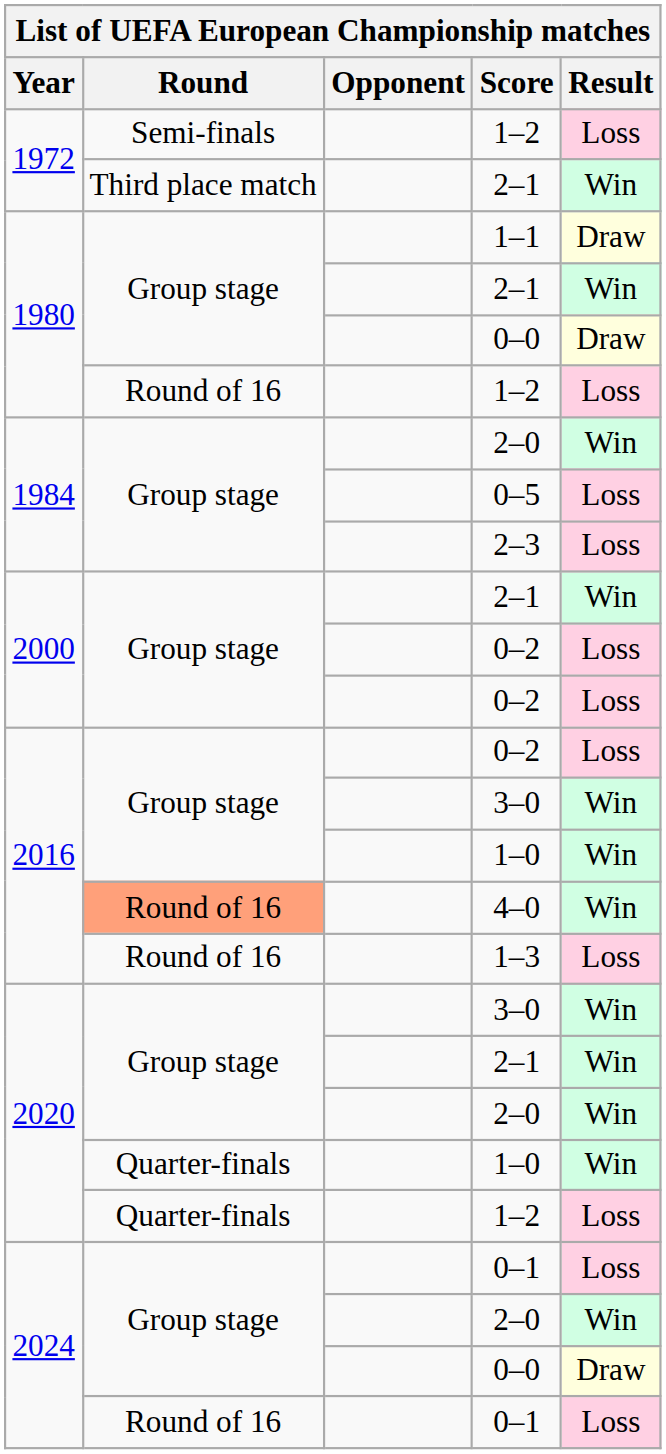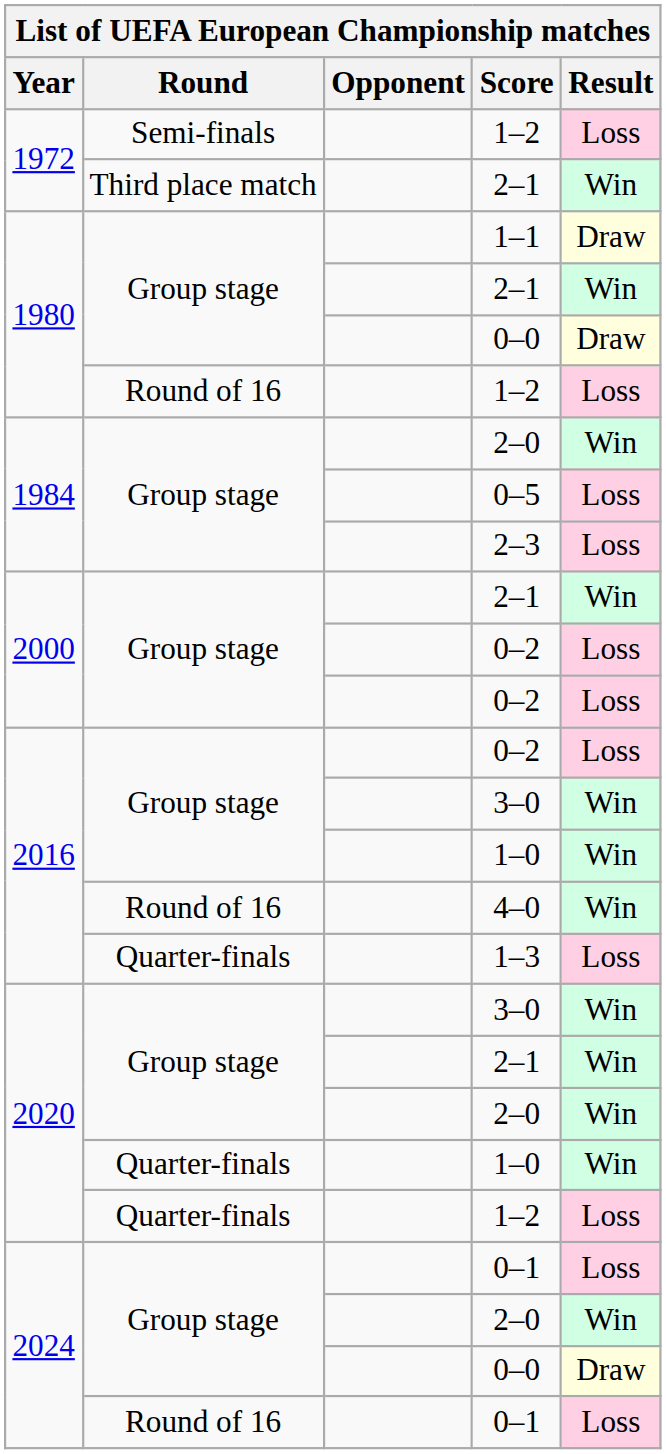4–0 | Round: lightsalmon background -> no background
1–3 | Round: Round of 16 -> Quarter-finals
